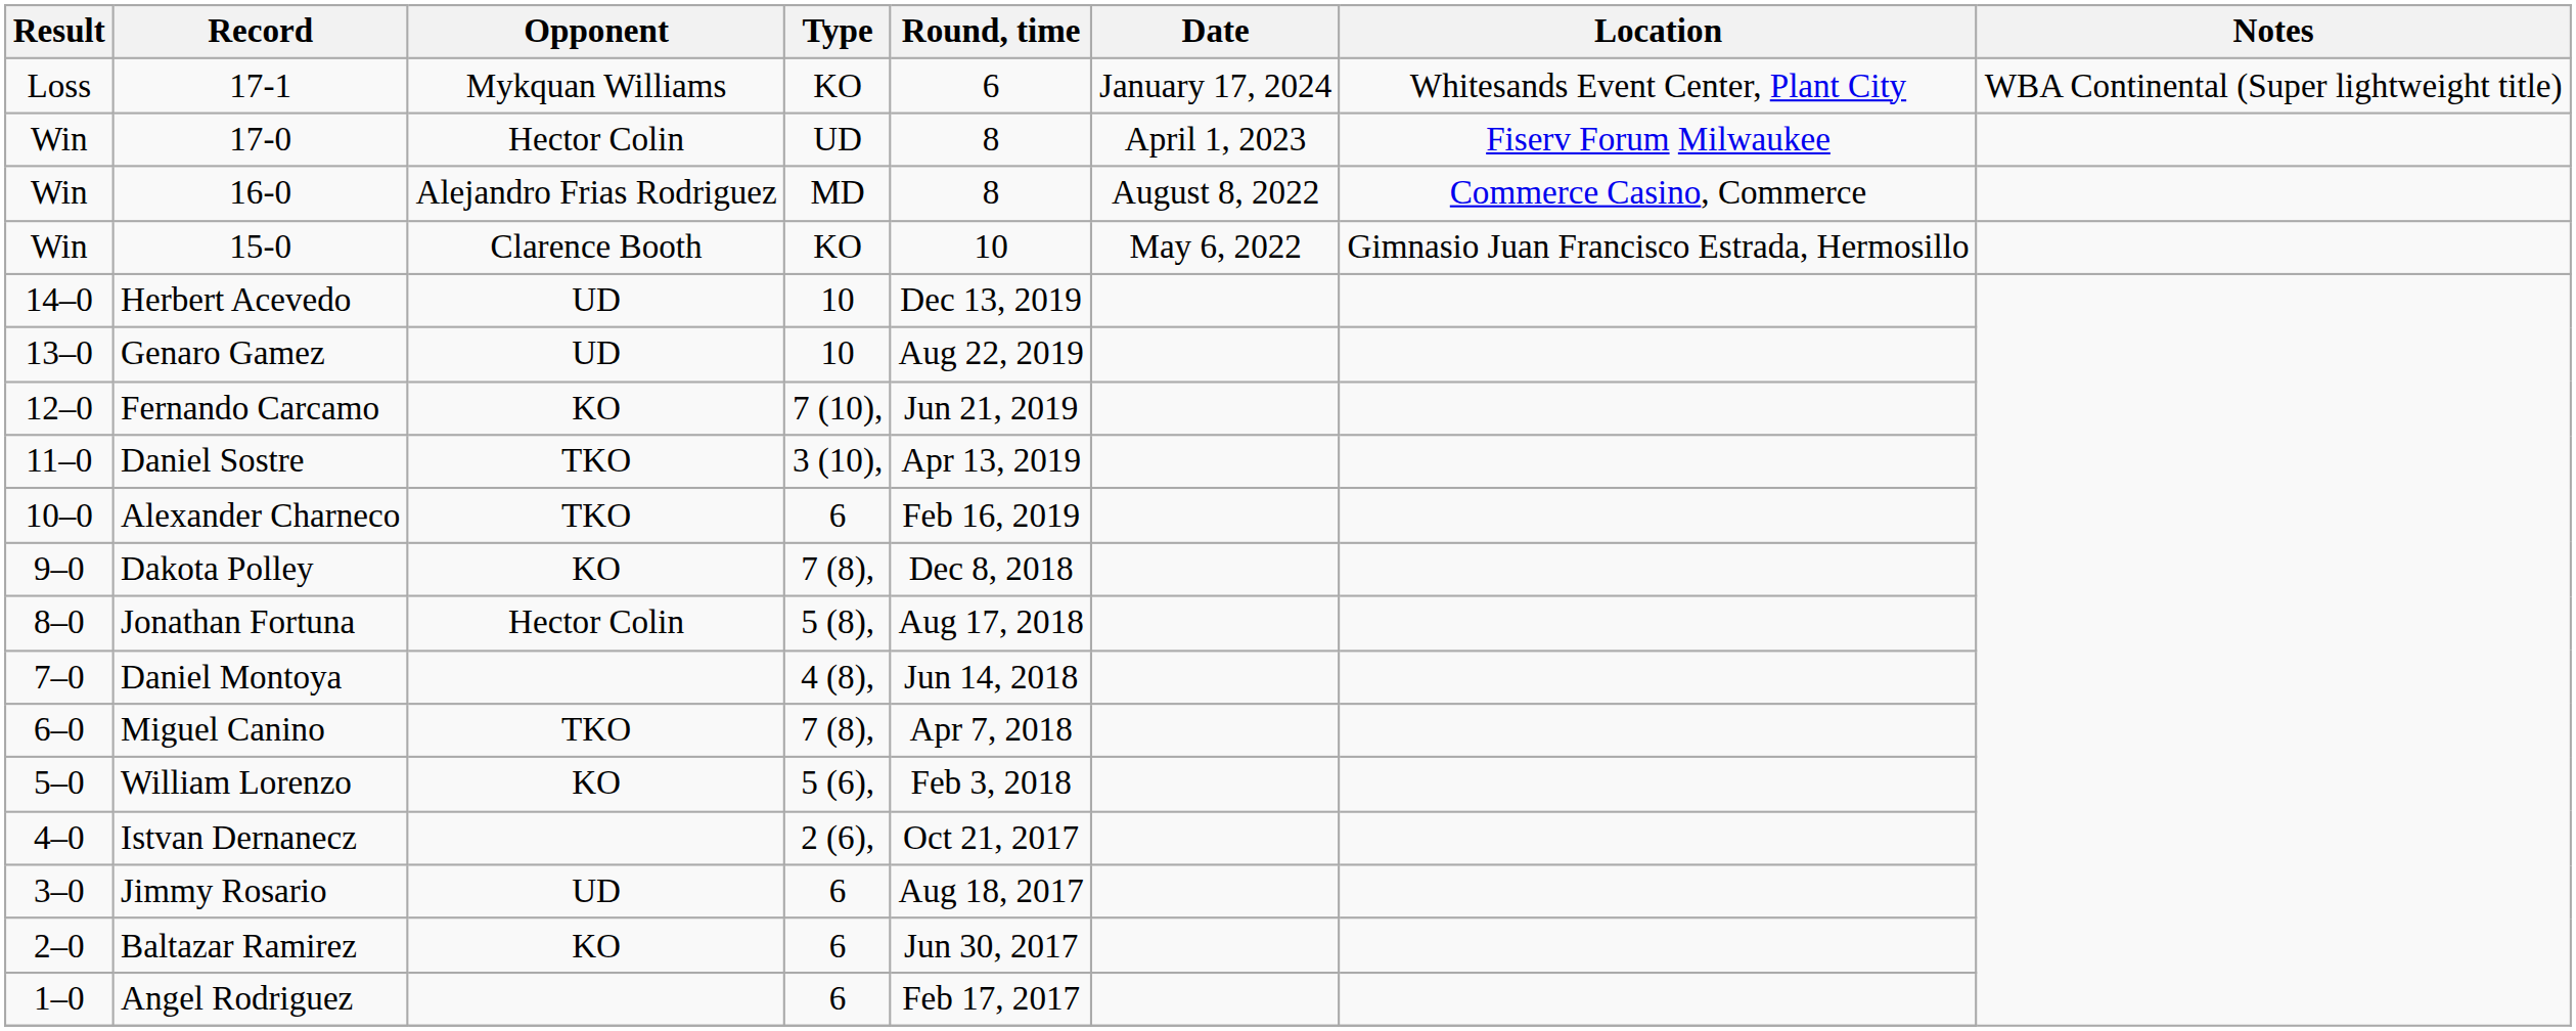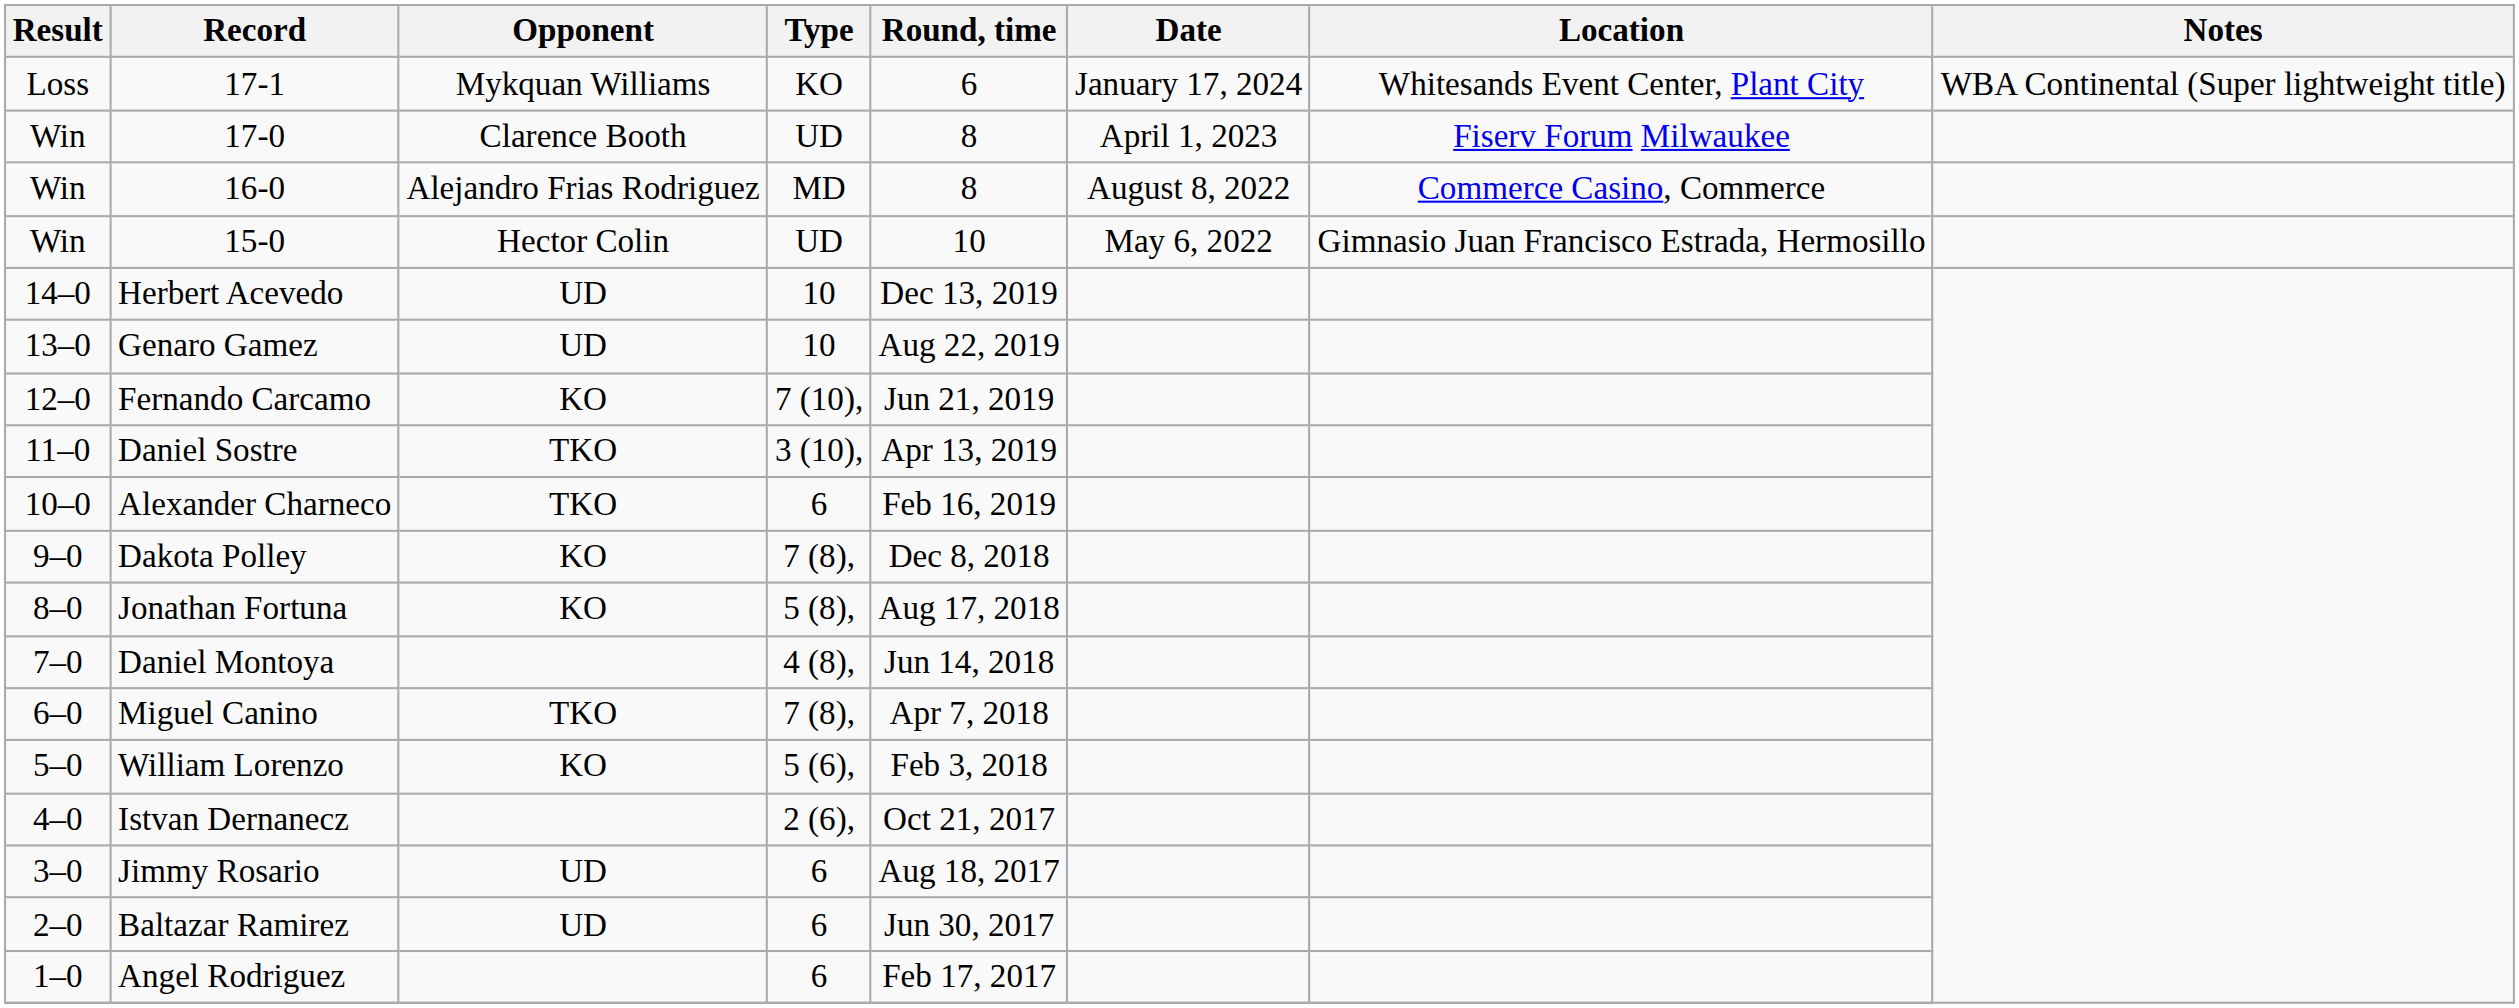17-0 | Opponent: Hector Colin -> Clarence Booth
15-0 | Opponent: Clarence Booth -> Hector Colin
15-0 | Type: KO -> UD
Jonathan Fortuna | Opponent: Hector Colin -> KO
Baltazar Ramirez | Opponent: KO -> UD
